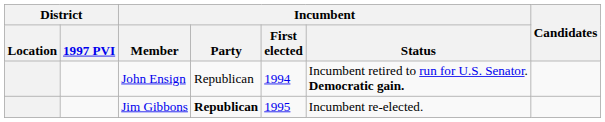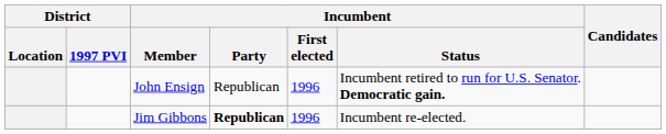John Ensign | Incumbent / First elected: 1994 -> 1996
Jim Gibbons | Incumbent / First elected: 1995 -> 1996
